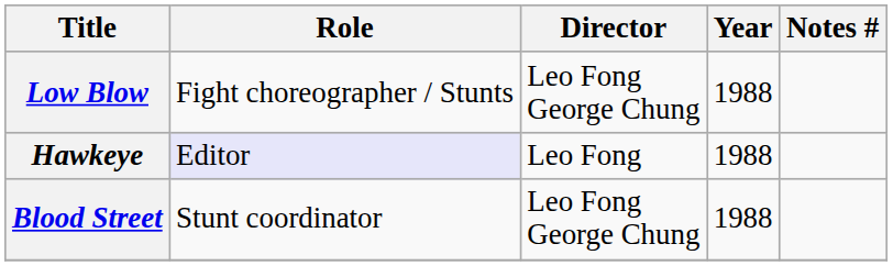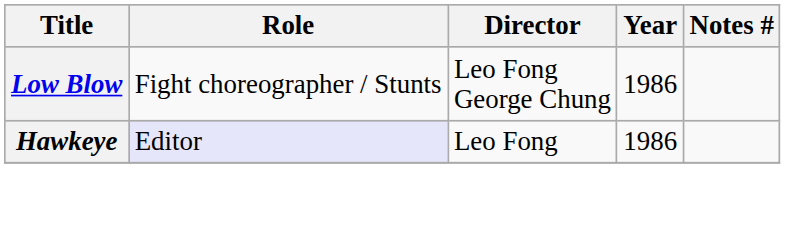Low Blow | Year: 1988 -> 1986
Hawkeye | Year: 1988 -> 1986
- row: Blood Street | Stunt coordinator | Leo Fong George Chung | 1988
